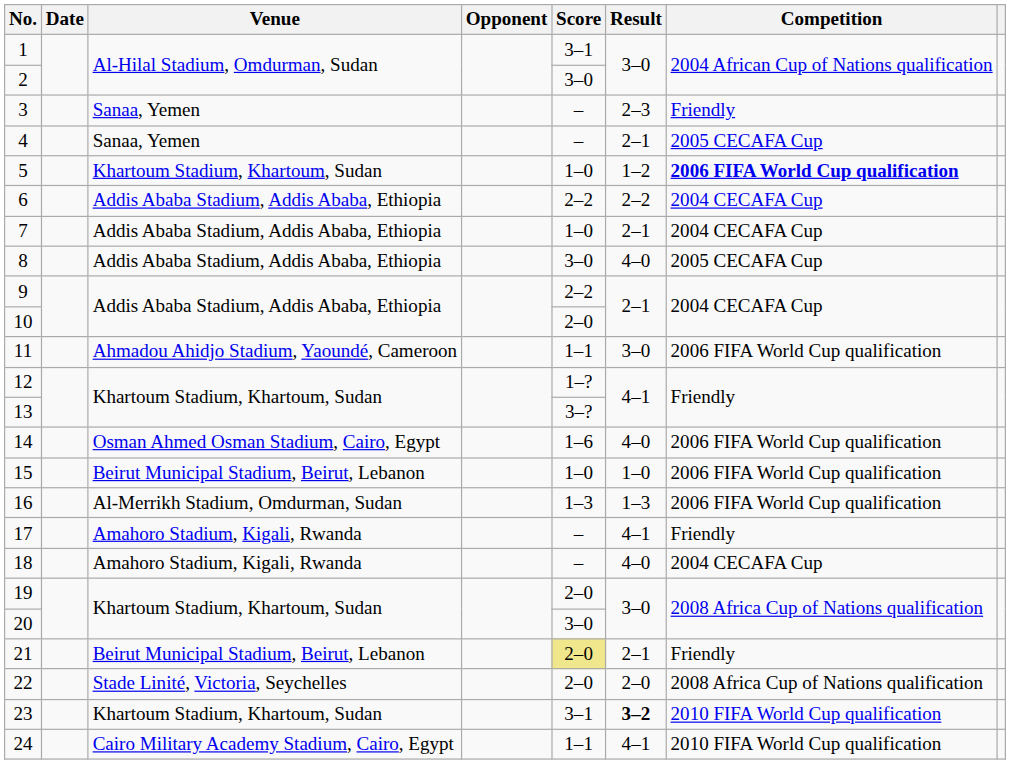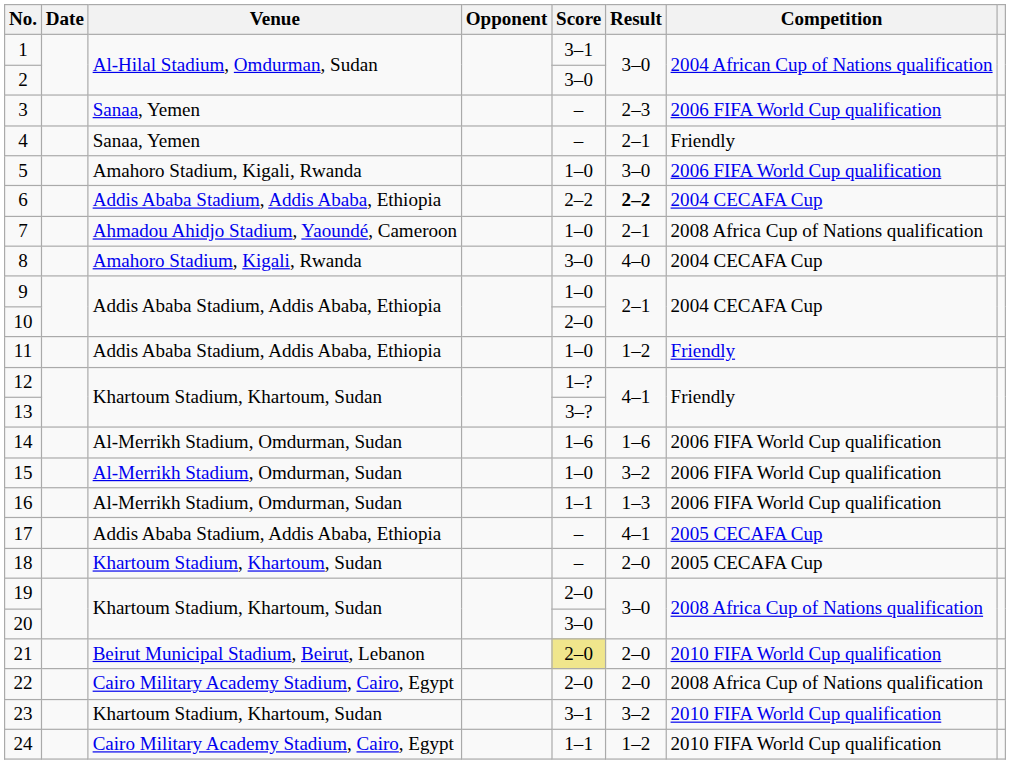3 | Competition: Friendly -> 2006 FIFA World Cup qualification
4 | Competition: 2005 CECAFA Cup -> Friendly
5 | Venue: Khartoum Stadium, Khartoum, Sudan -> Amahoro Stadium, Kigali, Rwanda
5 | Result: 1–2 -> 3–0
5 | Competition: bold -> normal
6 | Result: normal -> bold
7 | Venue: Addis Ababa Stadium, Addis Ababa, Ethiopia -> Ahmadou Ahidjo Stadium, Yaoundé, Cameroon
7 | Competition: 2004 CECAFA Cup -> 2008 Africa Cup of Nations qualification
8 | Venue: Addis Ababa Stadium, Addis Ababa, Ethiopia -> Amahoro Stadium, Kigali, Rwanda
8 | Competition: 2005 CECAFA Cup -> 2004 CECAFA Cup
9 | Score: 2–2 -> 1–0
11 | Venue: Ahmadou Ahidjo Stadium, Yaoundé, Cameroon -> Addis Ababa Stadium, Addis Ababa, Ethiopia
11 | Score: 1–1 -> 1–0
11 | Result: 3–0 -> 1–2
11 | Competition: 2006 FIFA World Cup qualification -> Friendly
14 | Venue: Osman Ahmed Osman Stadium, Cairo, Egypt -> Al-Merrikh Stadium, Omdurman, Sudan
14 | Result: 4–0 -> 1–6
15 | Venue: Beirut Municipal Stadium, Beirut, Lebanon -> Al-Merrikh Stadium, Omdurman, Sudan
15 | Result: 1–0 -> 3–2
16 | Score: 1–3 -> 1–1
17 | Venue: Amahoro Stadium, Kigali, Rwanda -> Addis Ababa Stadium, Addis Ababa, Ethiopia
17 | Competition: Friendly -> 2005 CECAFA Cup
18 | Venue: Amahoro Stadium, Kigali, Rwanda -> Khartoum Stadium, Khartoum, Sudan
18 | Result: 4–0 -> 2–0
18 | Competition: 2004 CECAFA Cup -> 2005 CECAFA Cup
21 | Result: 2–1 -> 2–0
21 | Competition: Friendly -> 2010 FIFA World Cup qualification
22 | Venue: Stade Linité, Victoria, Seychelles -> Cairo Military Academy Stadium, Cairo, Egypt
23 | Result: bold -> normal
24 | Result: 4–1 -> 1–2
